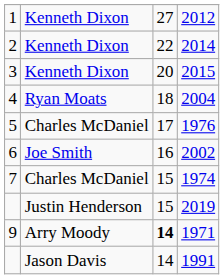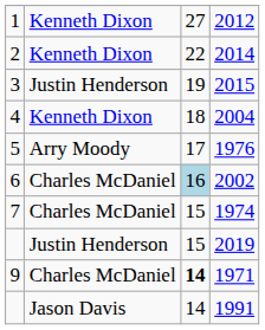2015 | column 2: Kenneth Dixon -> Justin Henderson
2015 | column 3: 20 -> 19
2004 | column 2: Ryan Moats -> Kenneth Dixon
1976 | column 2: Charles McDaniel -> Arry Moody
2002 | column 2: Joe Smith -> Charles McDaniel
2002 | column 3: no background -> lightblue background
1971 | column 2: Arry Moody -> Charles McDaniel
